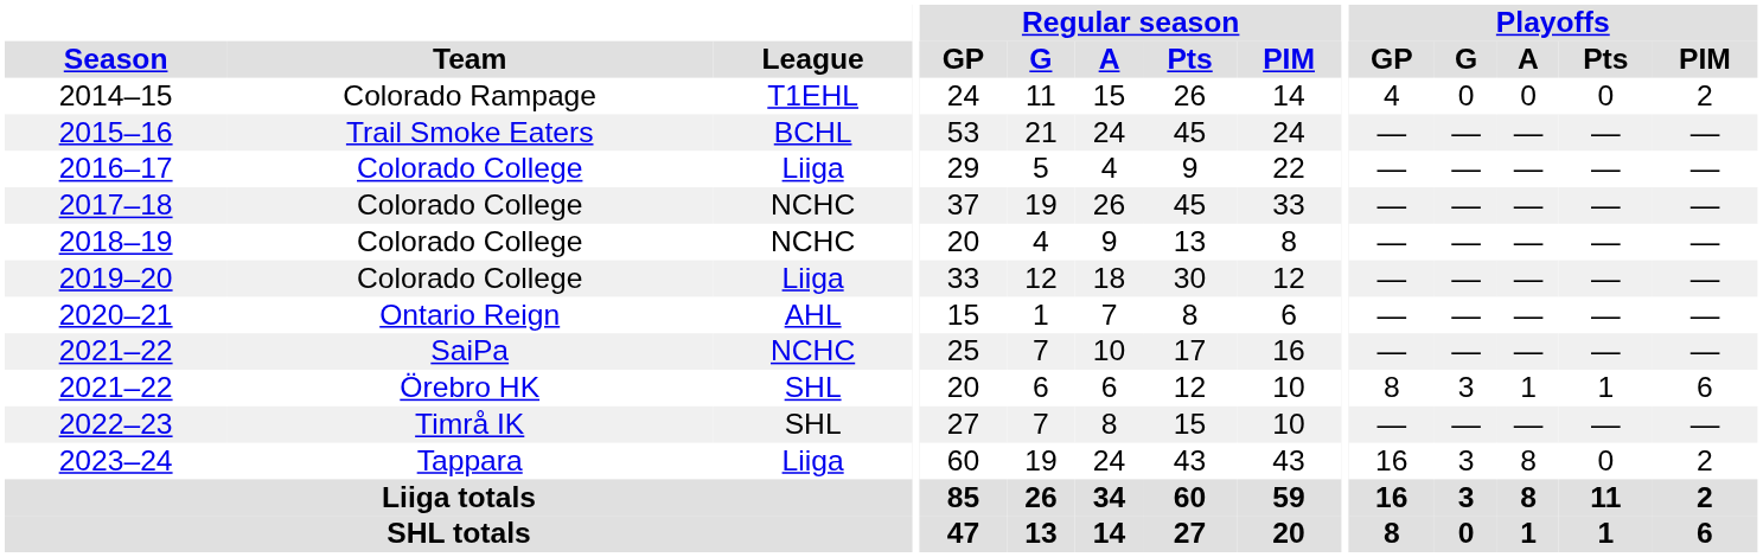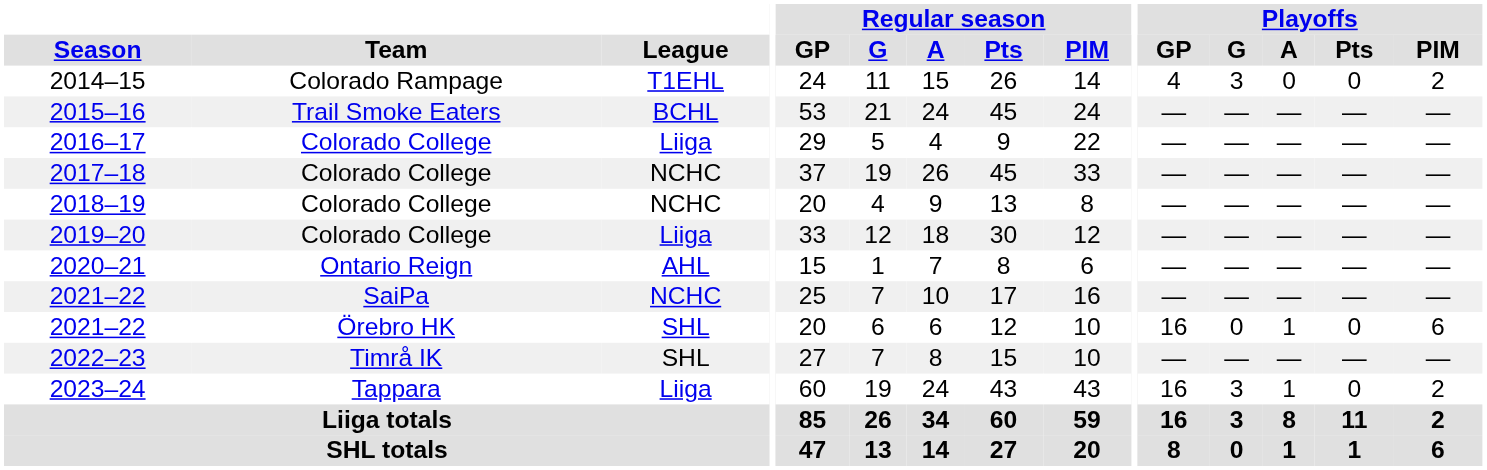2014–15 | Playoffs / G: 0 -> 3
2021–22 / Örebro HK | Playoffs / GP: 8 -> 16
2021–22 / Örebro HK | Playoffs / G: 3 -> 0
2021–22 / Örebro HK | Playoffs / Pts: 1 -> 0
2023–24 | Playoffs / A: 8 -> 1
